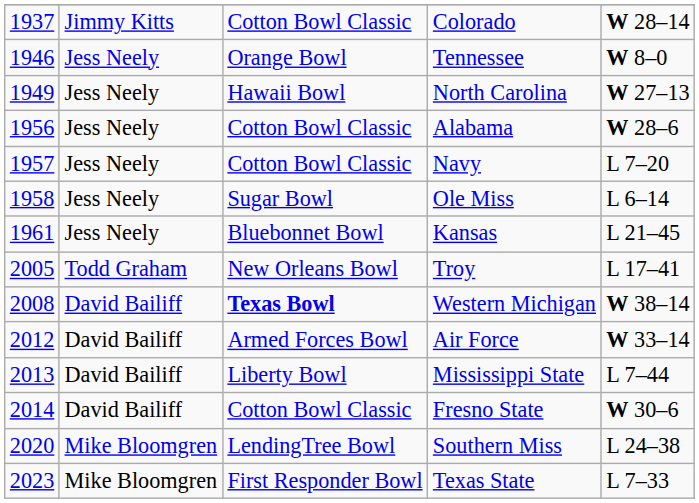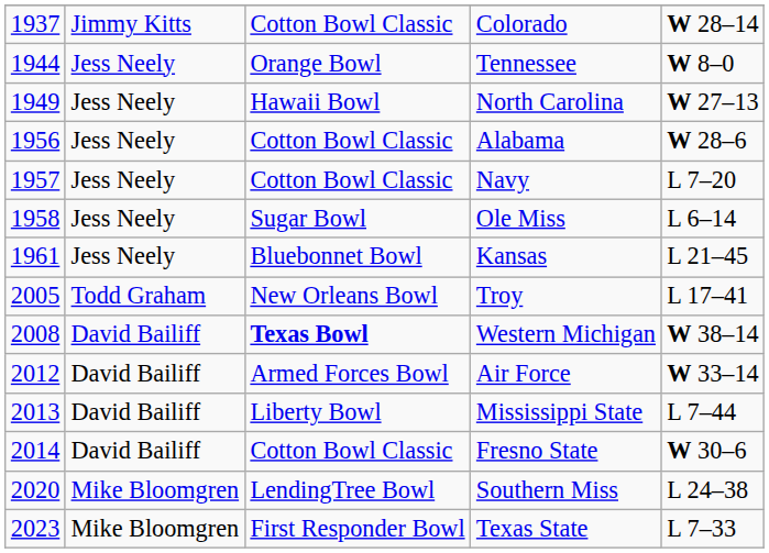Tennessee | column 1: 1946 -> 1944
